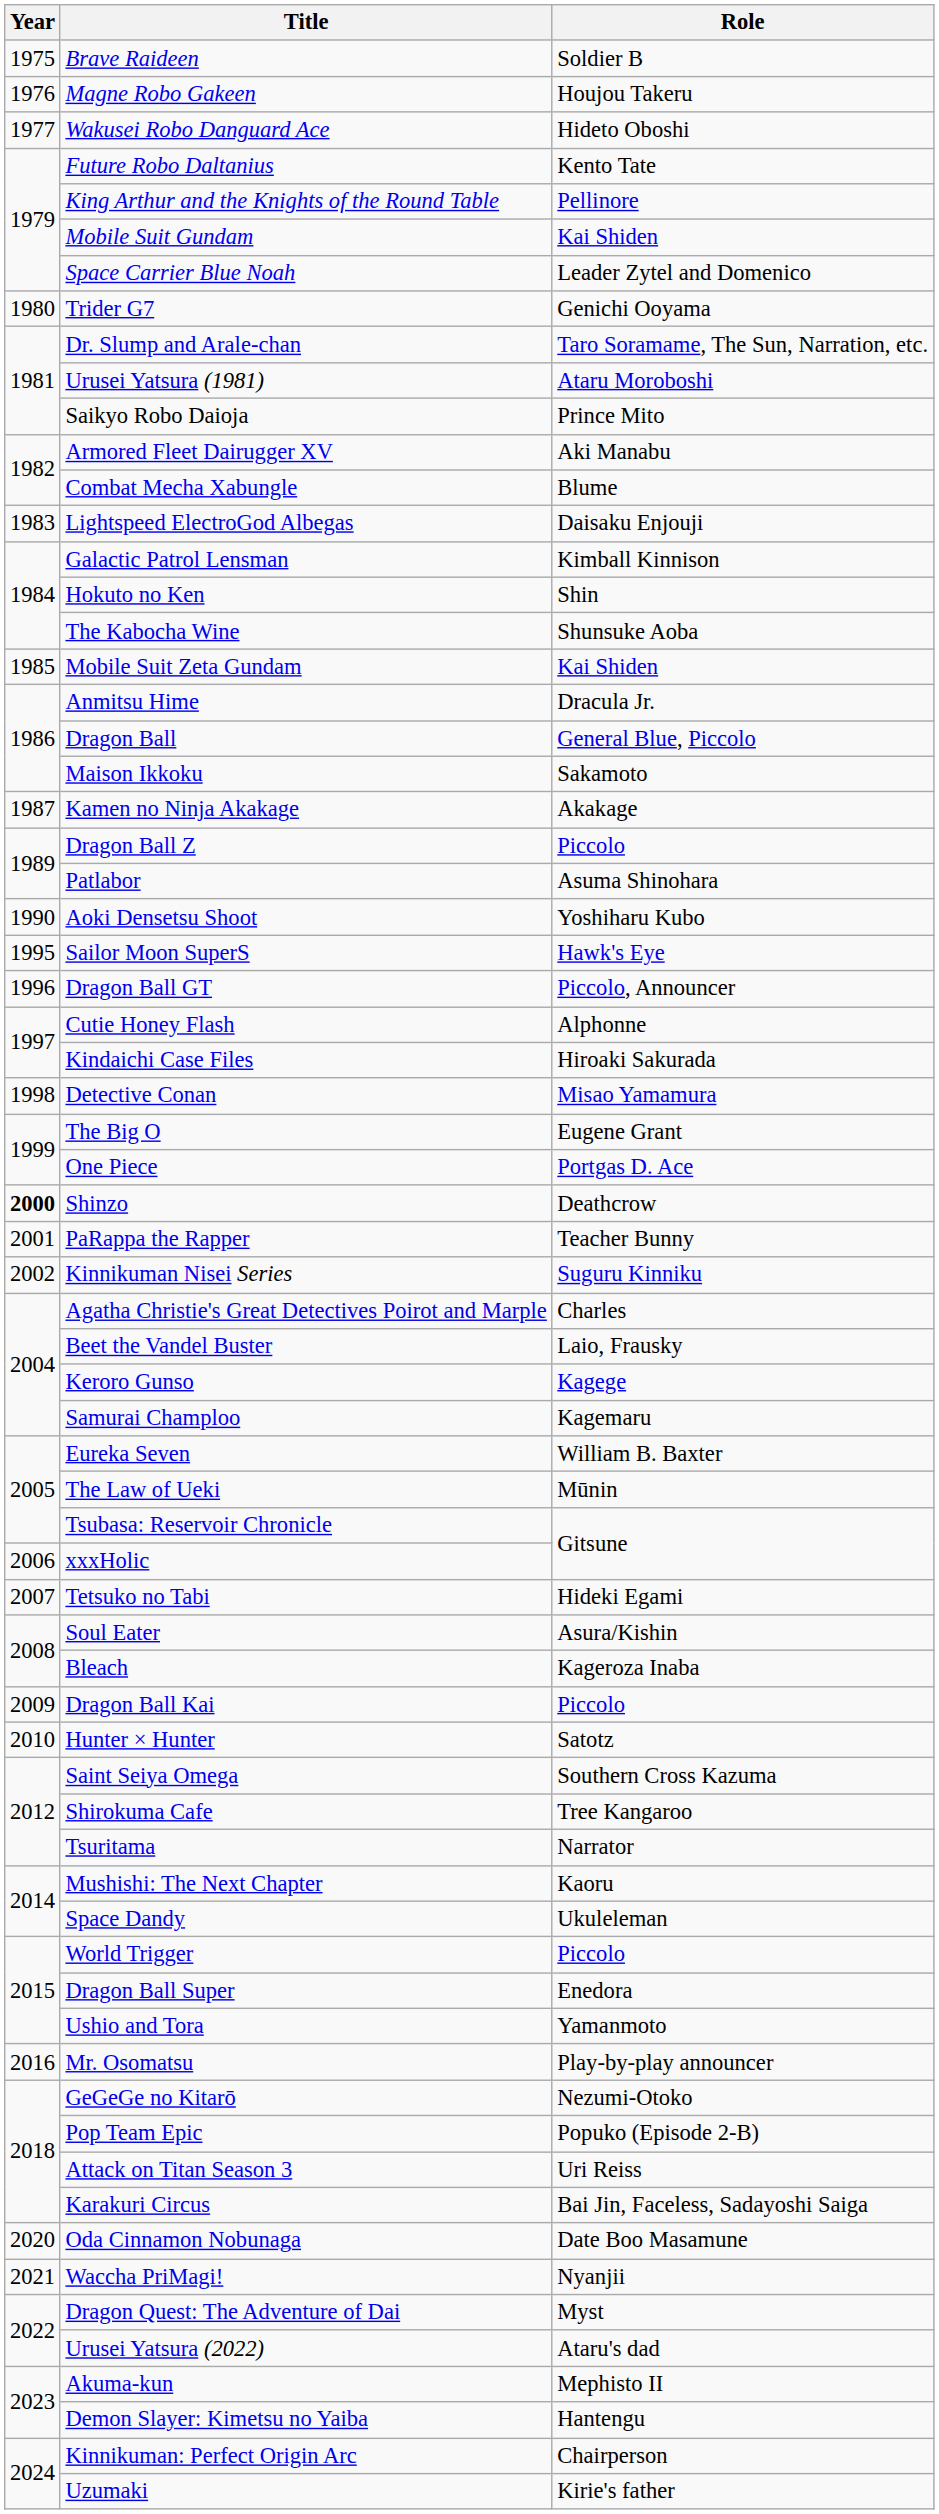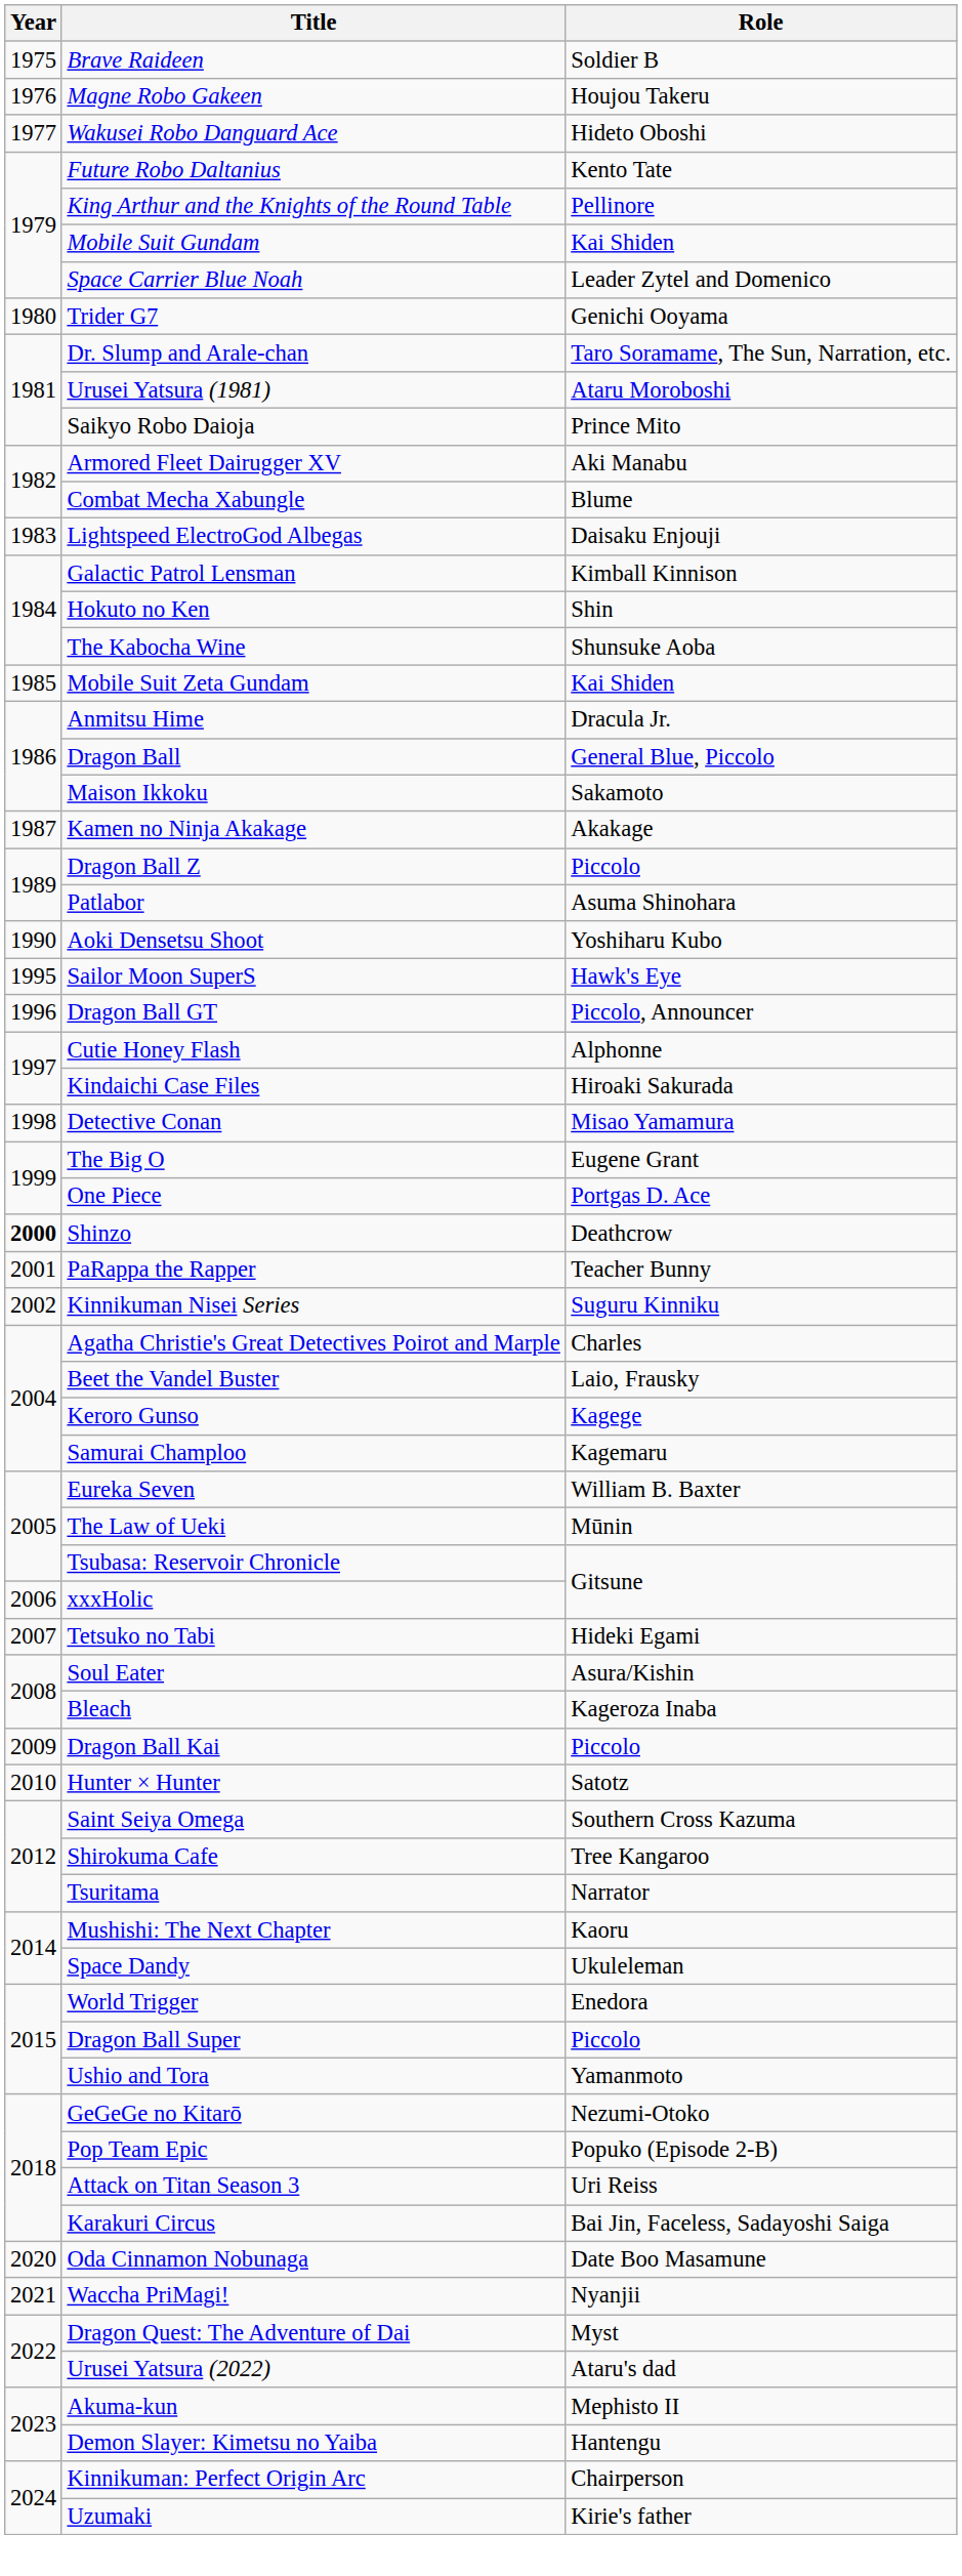World Trigger | Role: Piccolo -> Enedora
Dragon Ball Super | Role: Enedora -> Piccolo
- row: 2016 | Mr. Osomatsu | Play-by-play announcer
